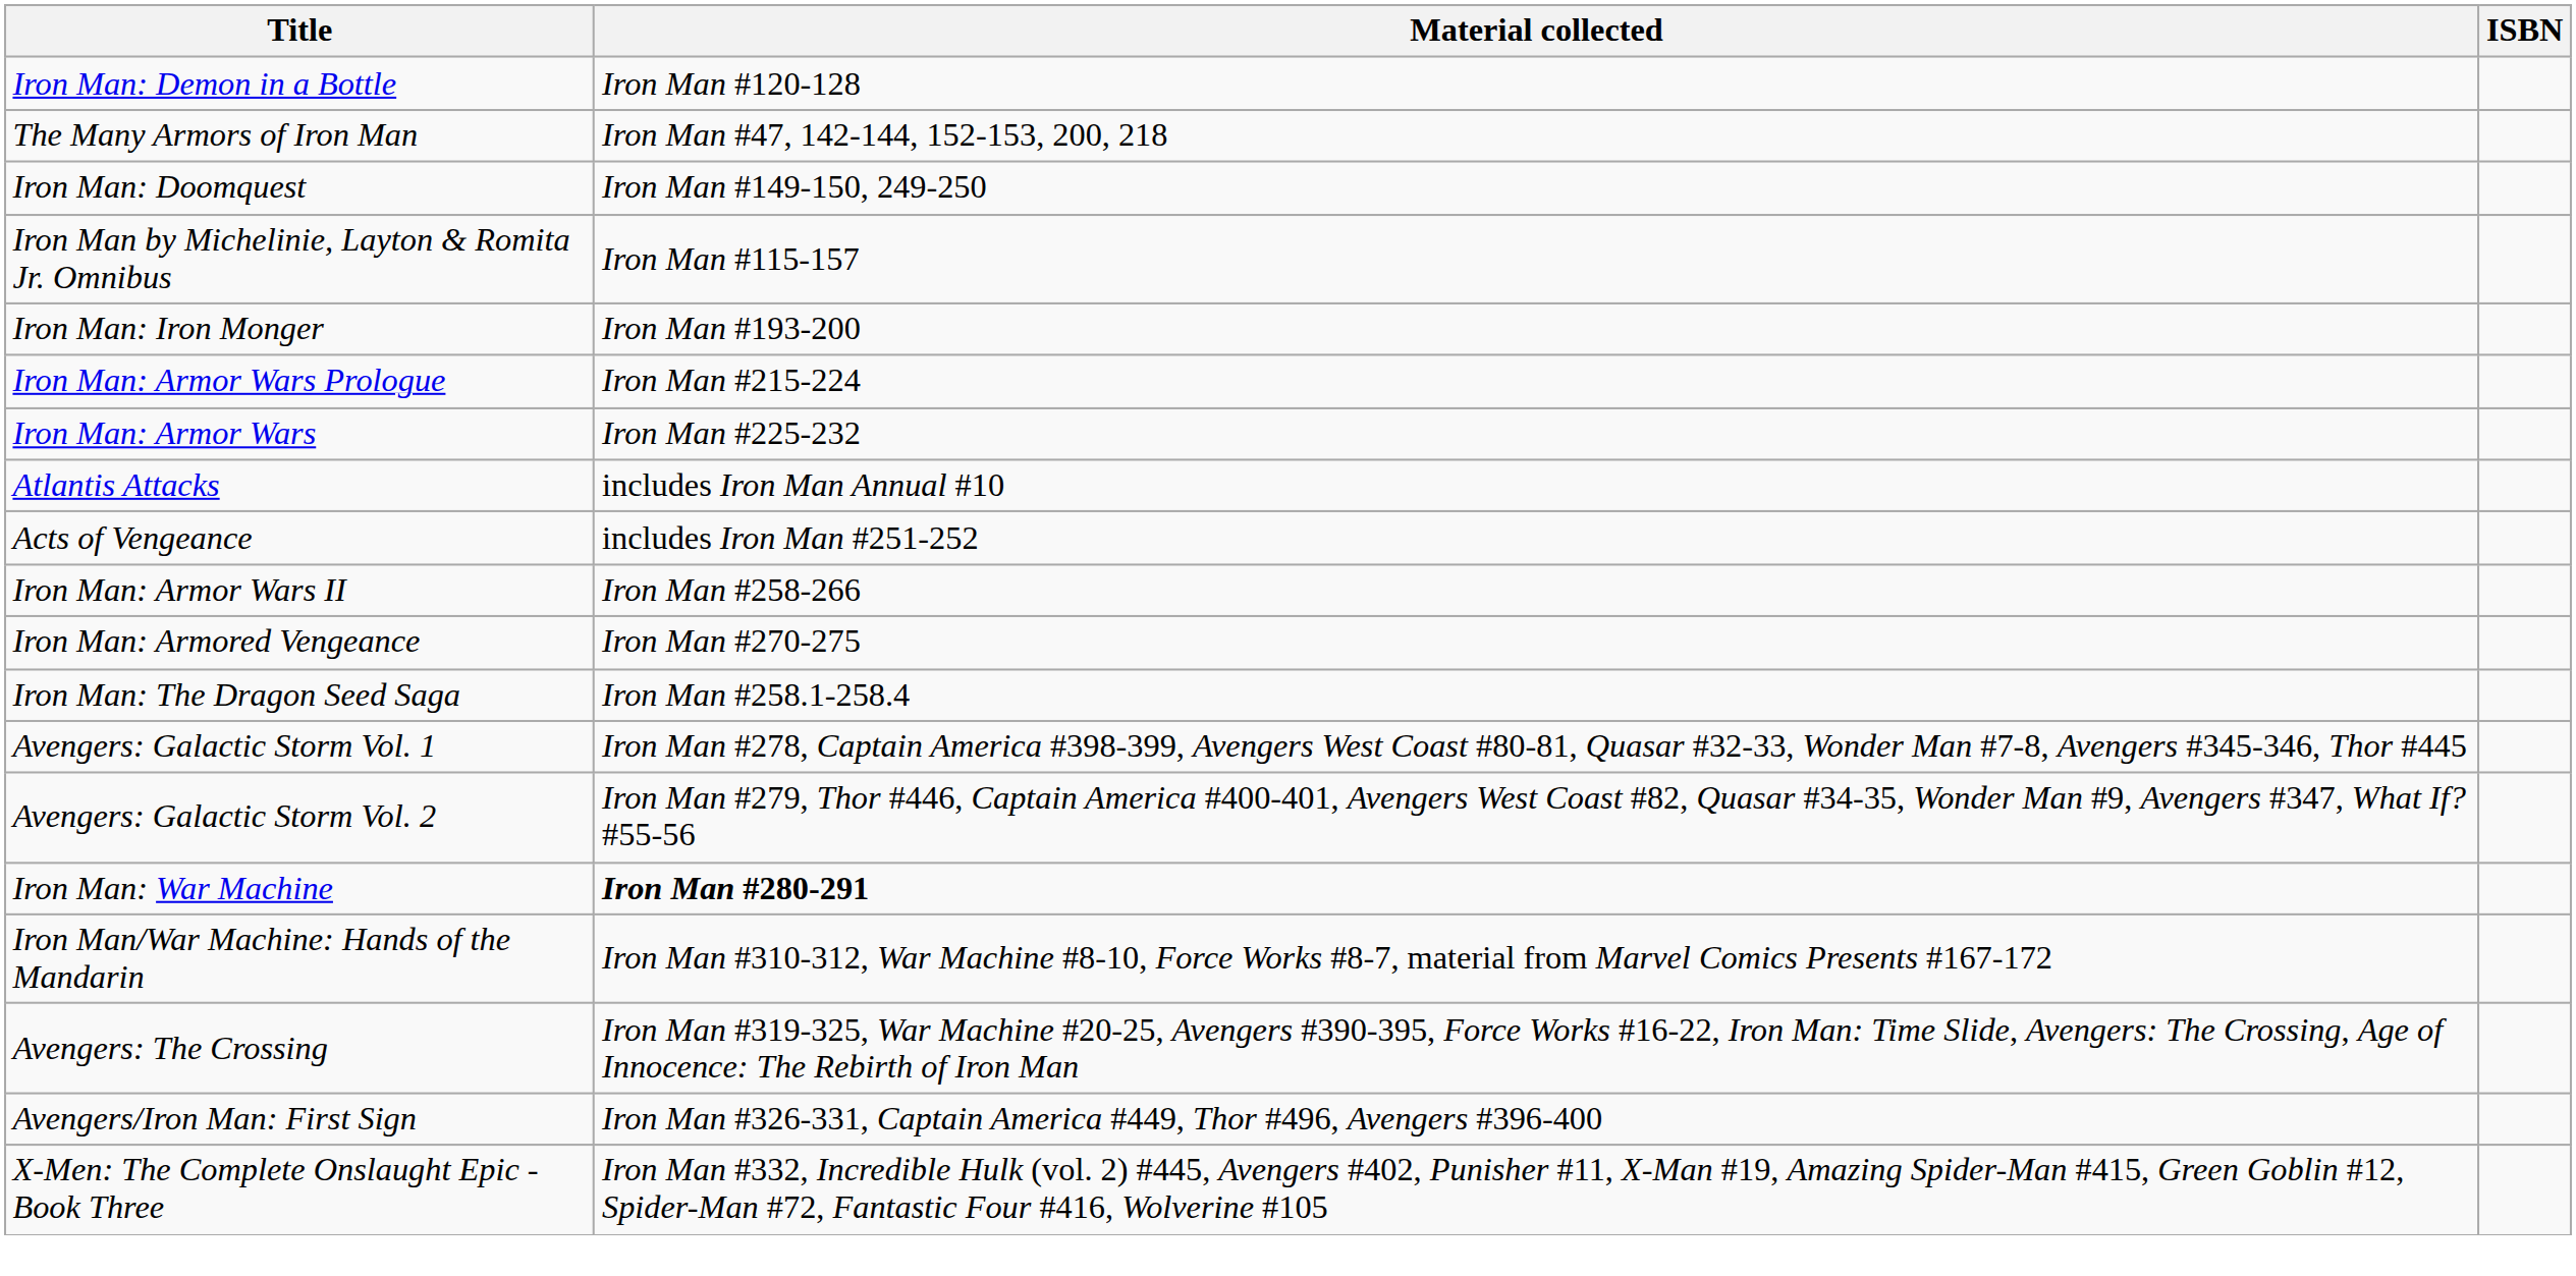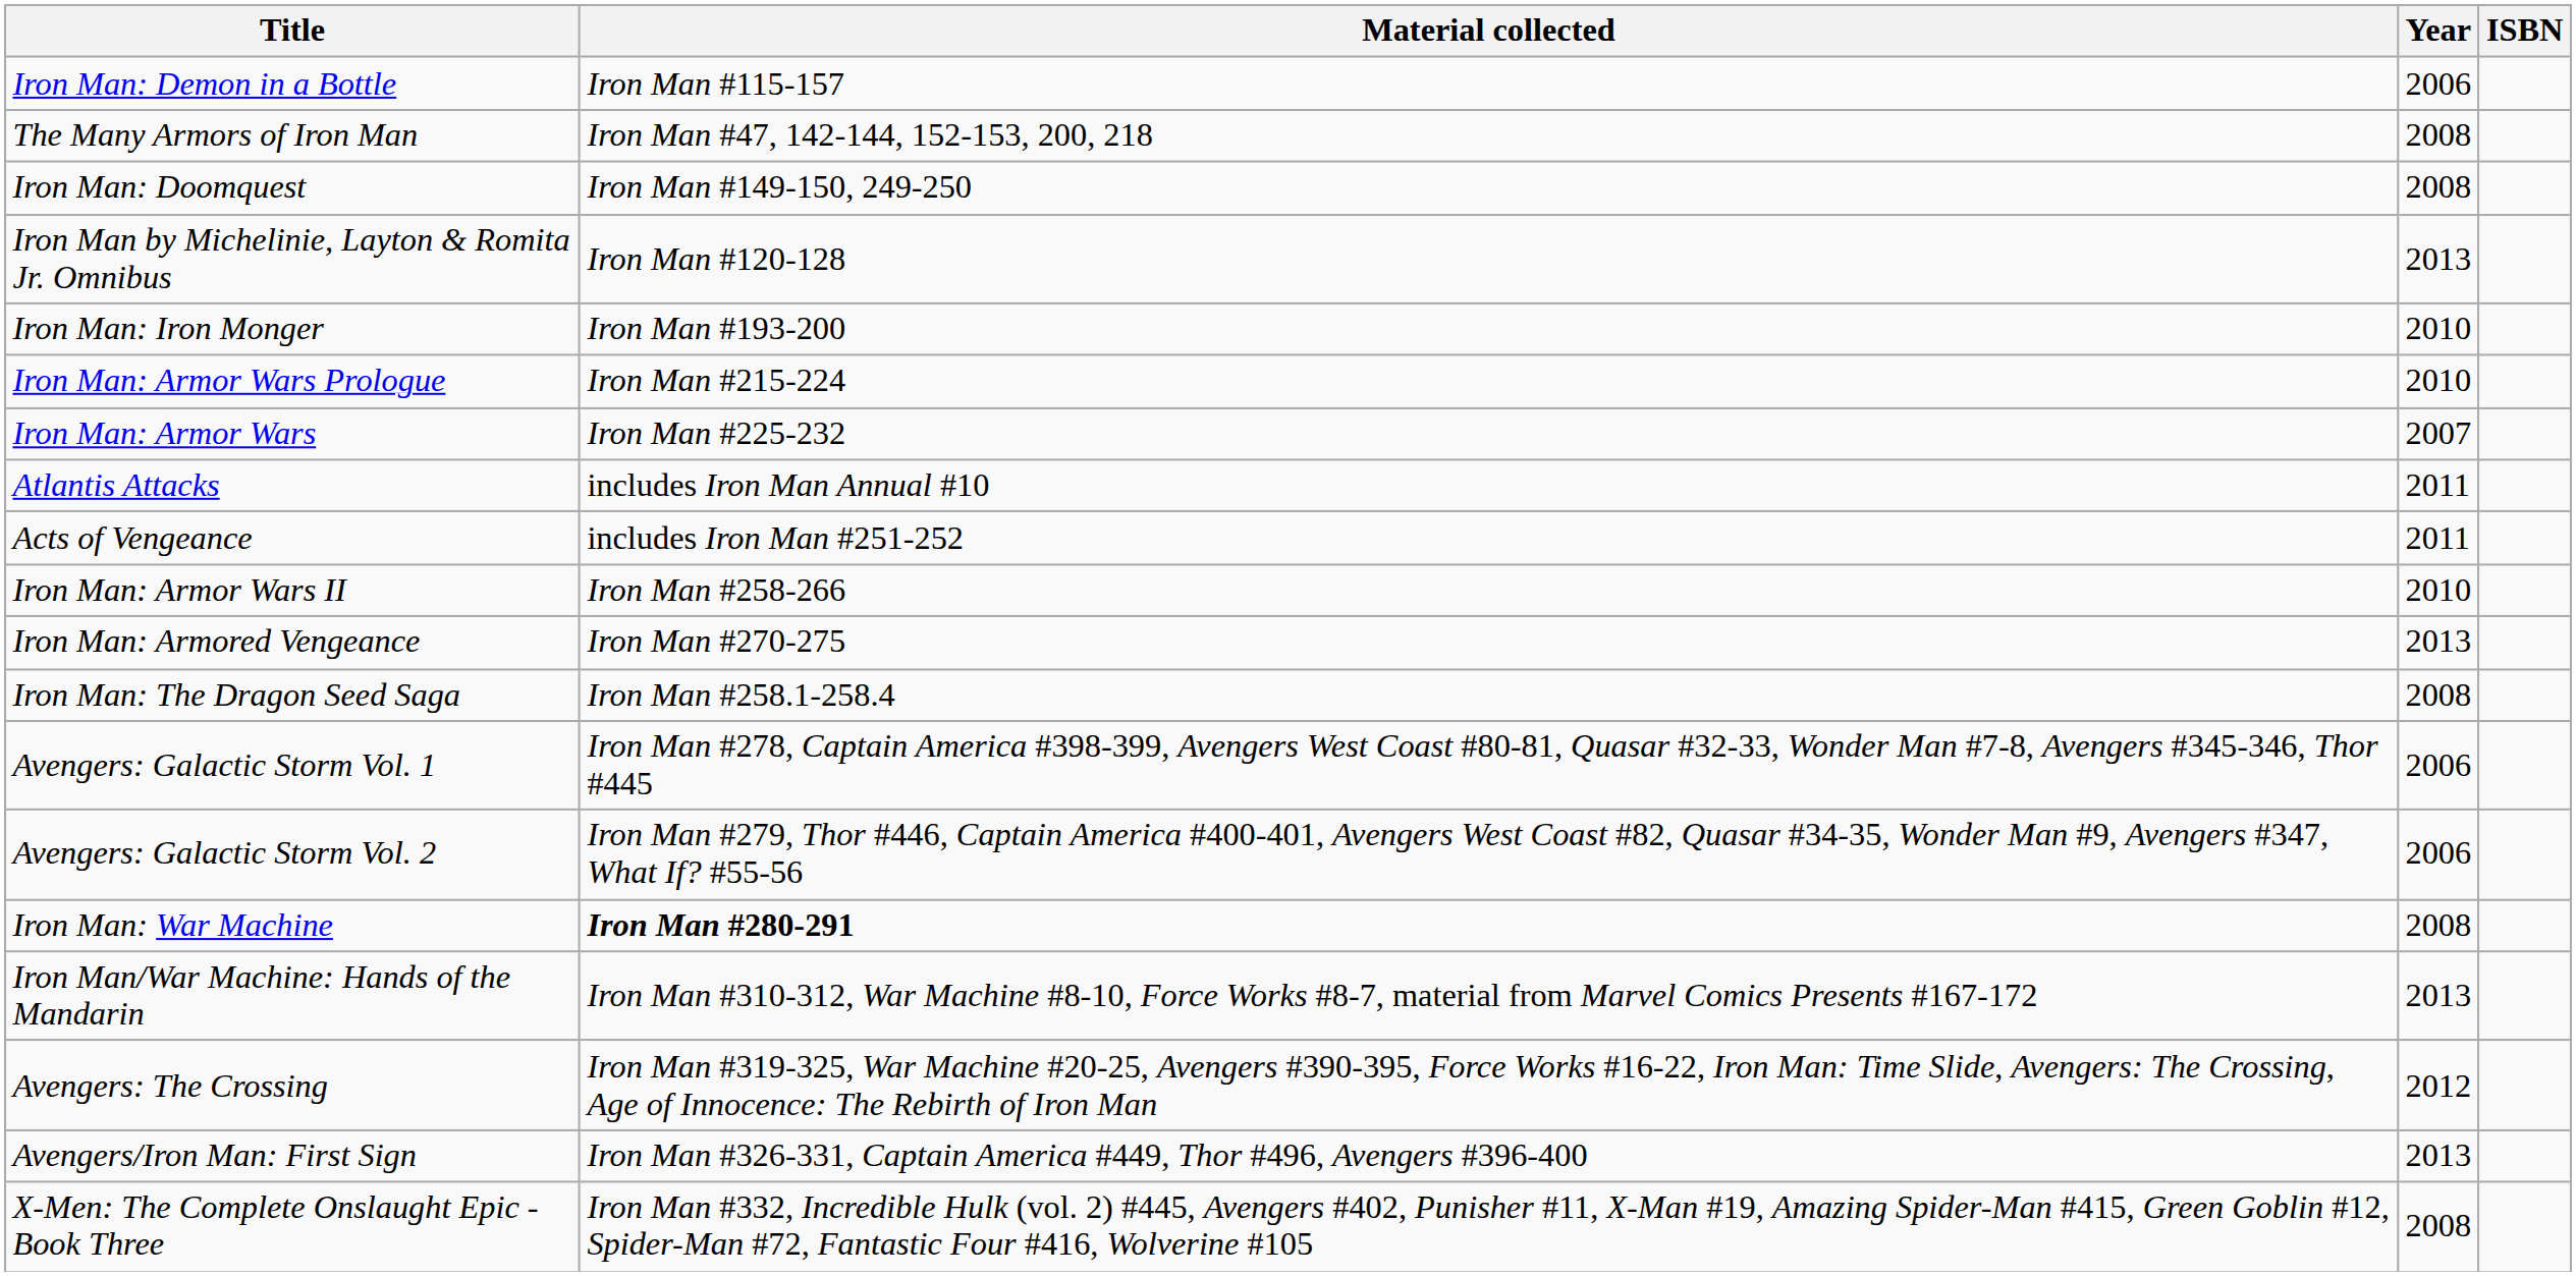+ column: Year | 2006 | 2008 | 2008 | 2013 | 2010 | 2010 | 2007 | 2011 | 2011 | 2010 | 2013 | 2008 | 2006 | 2006 | 2008 | 2013 | 2012 | 2013 | 2008
Iron Man: Demon in a Bottle | Material collected: Iron Man #120-128 -> Iron Man #115-157
Iron Man by Michelinie, Layton & Romita Jr. Omnibus | Material collected: Iron Man #115-157 -> Iron Man #120-128
